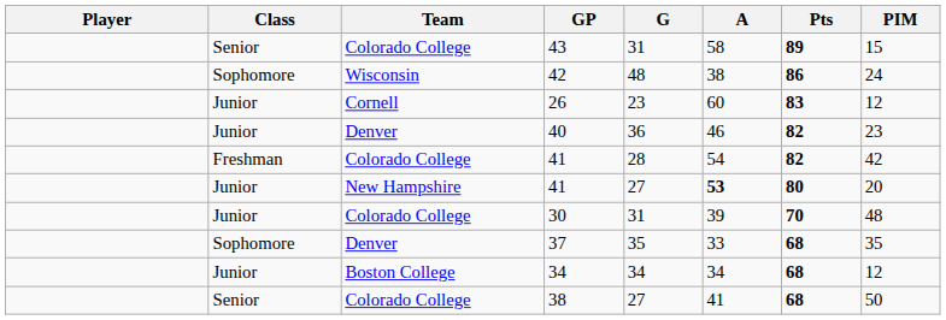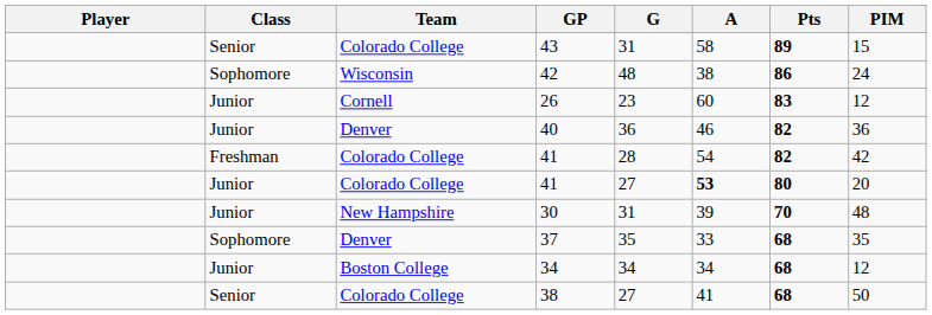40 | PIM: 23 -> 36
Junior / 41 | Team: New Hampshire -> Colorado College
30 | Team: Colorado College -> New Hampshire
